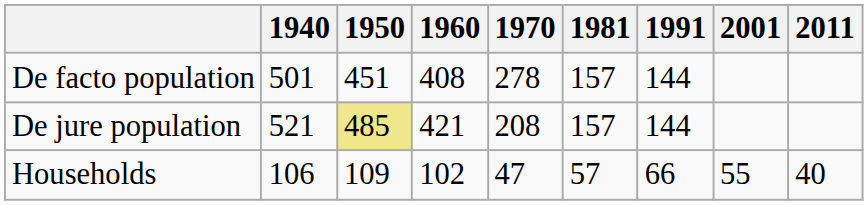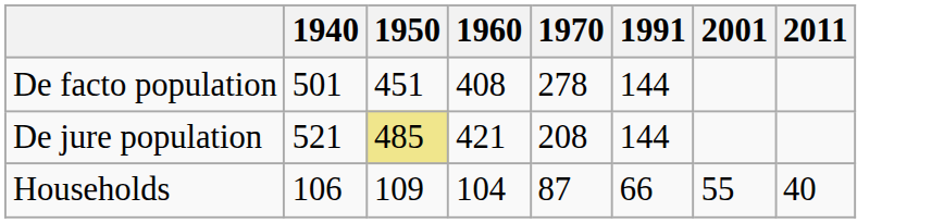- column: 1981 | 157 | 157 | 57
Households | 1960: 102 -> 104
Households | 1970: 47 -> 87
